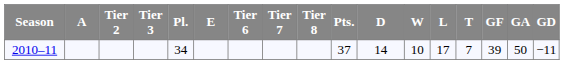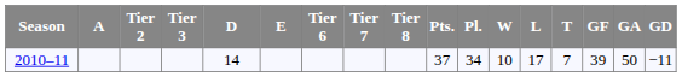columns swapped: D <-> Pl.
